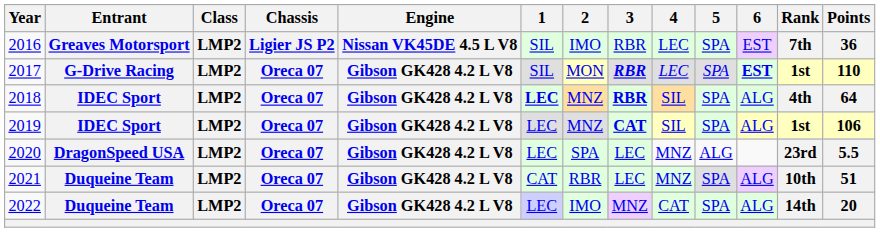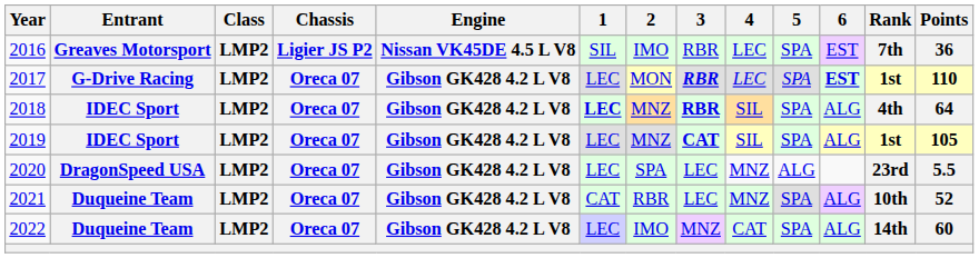2017 | 1: SIL -> LEC
2019 | Points: 106 -> 105
2021 | Points: 51 -> 52
2022 | Points: 20 -> 60
